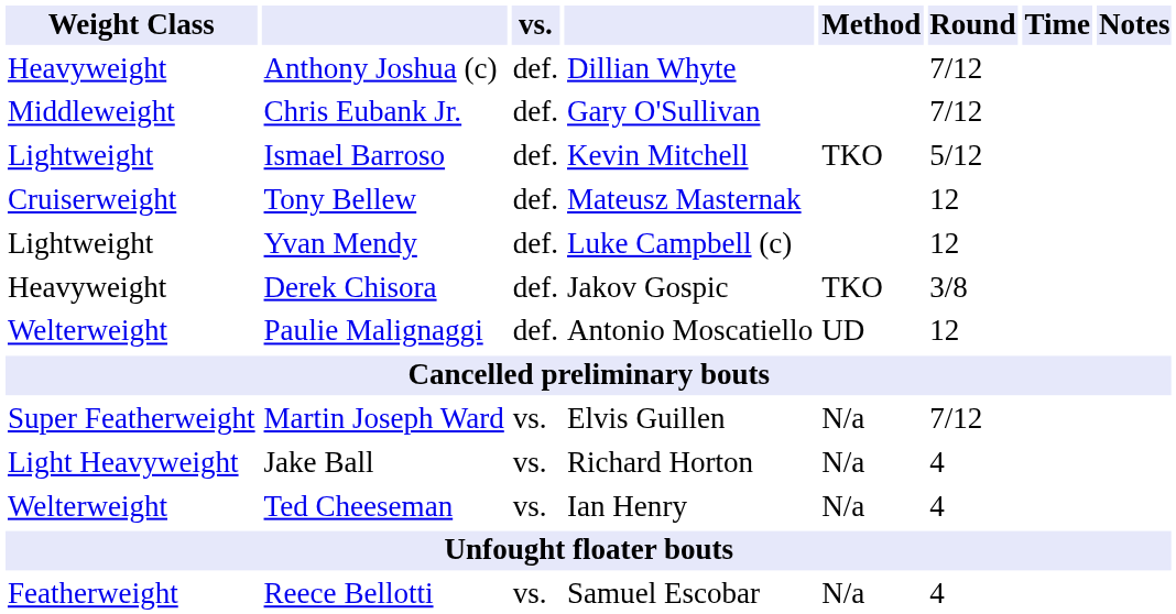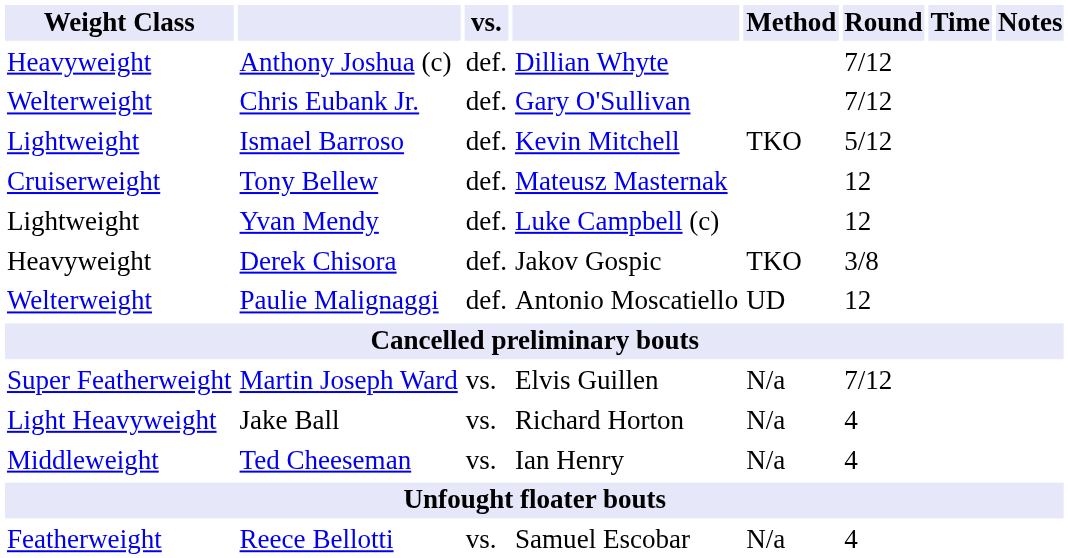Chris Eubank Jr. | Weight Class: Middleweight -> Welterweight
Ted Cheeseman | Weight Class: Welterweight -> Middleweight
